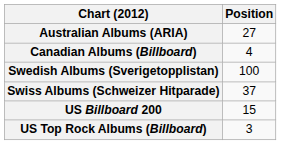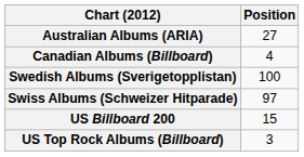Swiss Albums (Schweizer Hitparade) | Position: 37 -> 97
